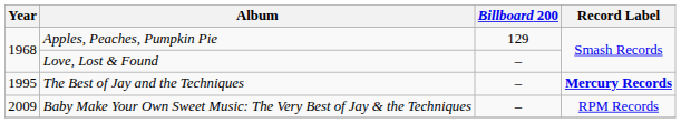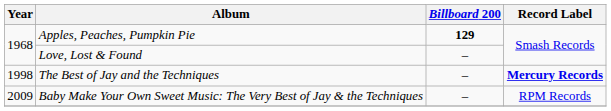Apples, Peaches, Pumpkin Pie | Billboard 200: normal -> bold
The Best of Jay and the Techniques | Year: 1995 -> 1998
